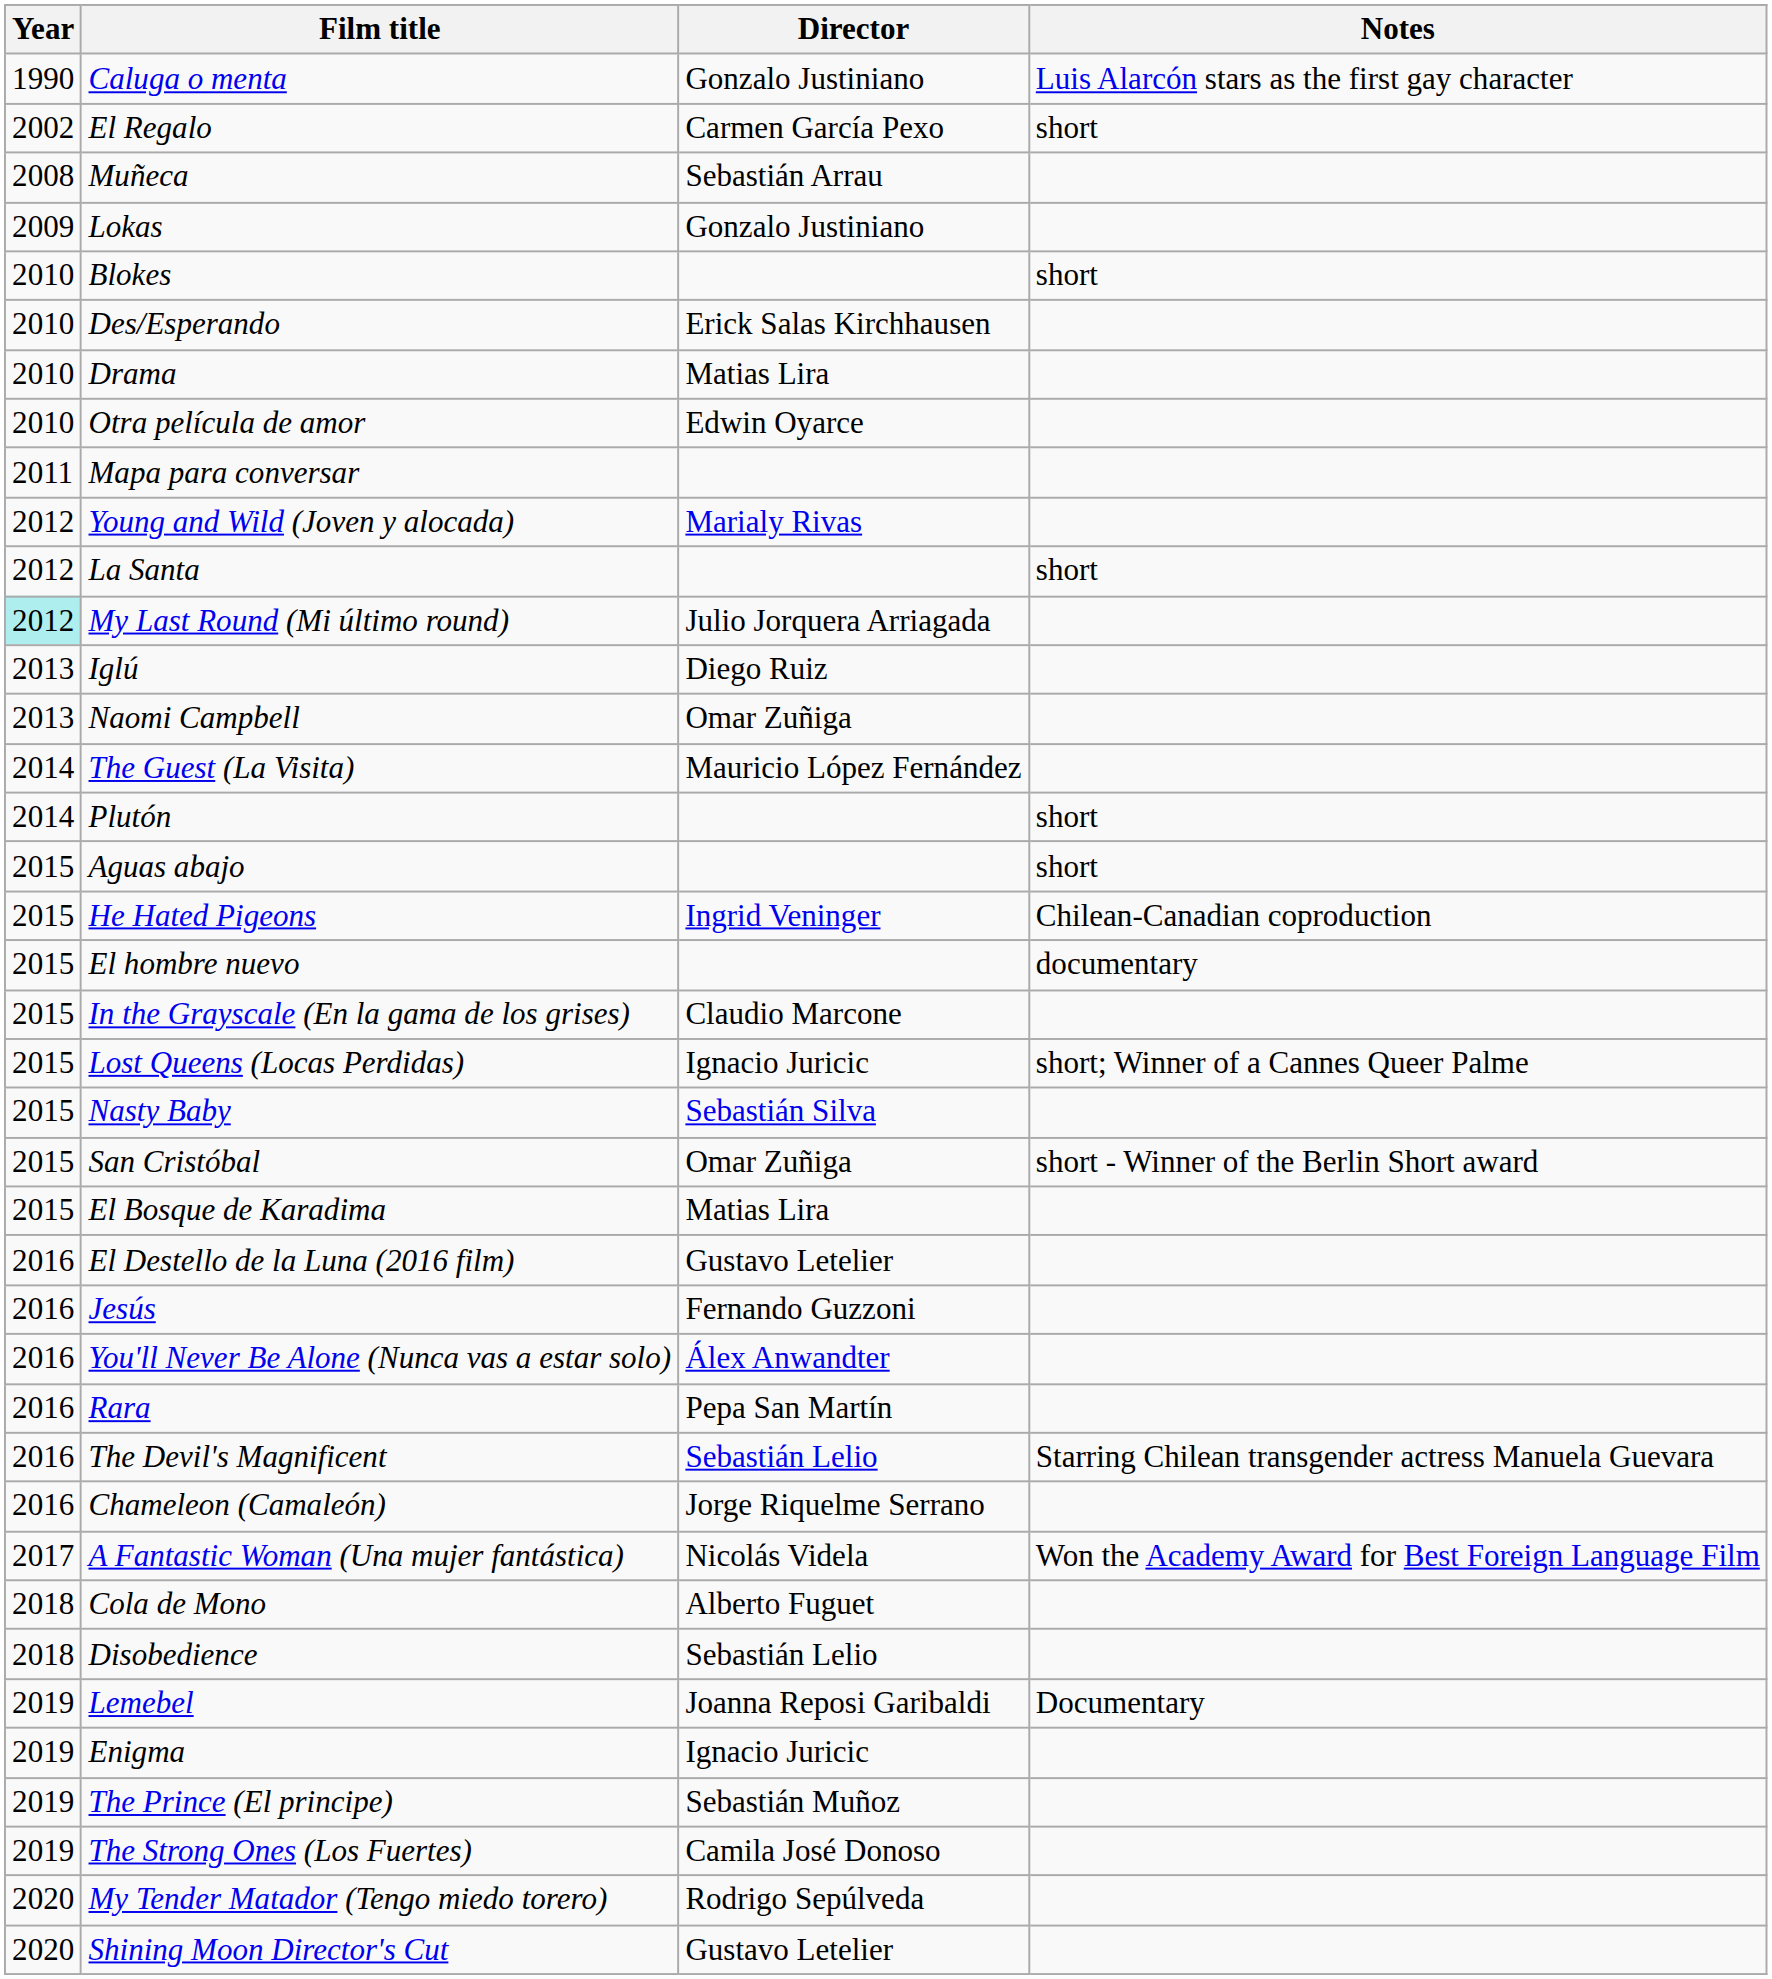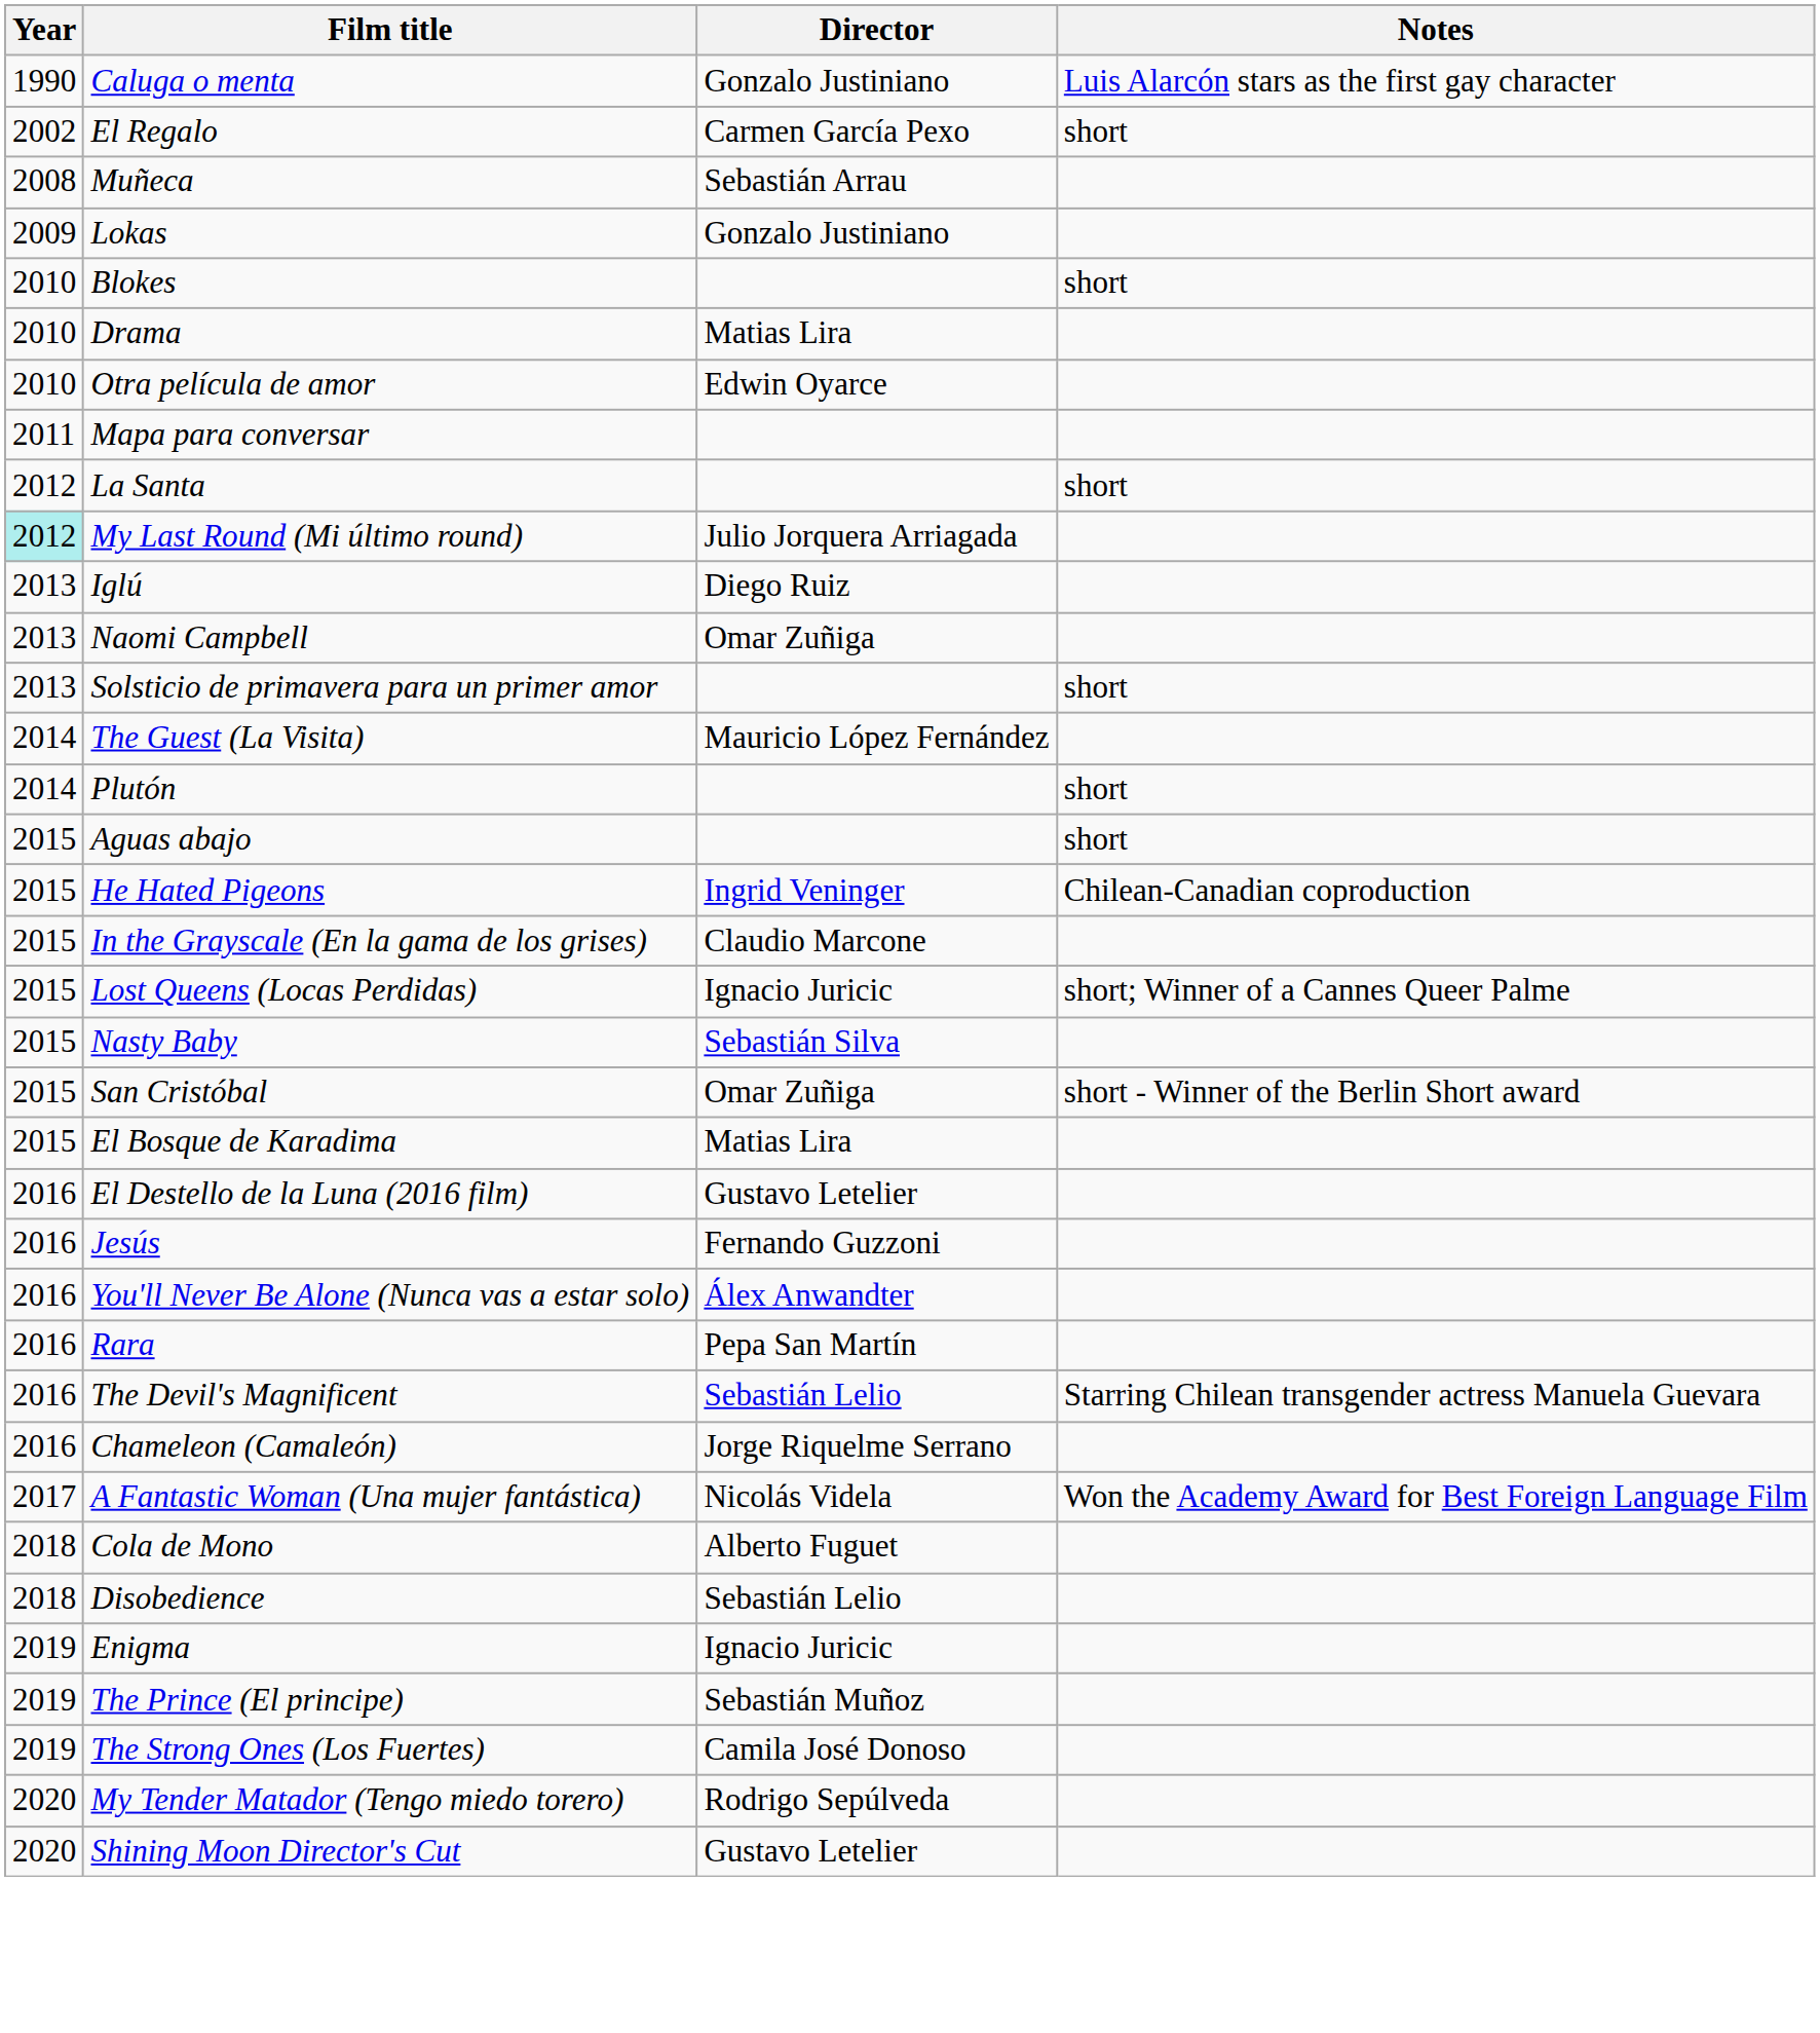- row: 2010 | Des/Esperando | Erick Salas Kirchhausen
- row: 2012 | Young and Wild (Joven y alocada) | Marialy Rivas
+ row: 2013 | Solsticio de primavera para un primer amor | short
- row: 2015 | El hombre nuevo | documentary
- row: 2019 | Lemebel | Joanna Reposi Garibaldi | Documentary
